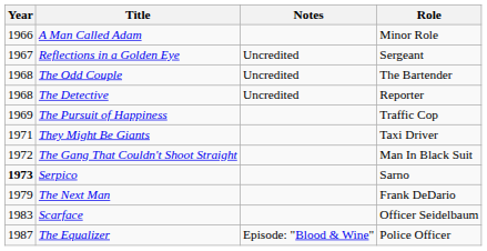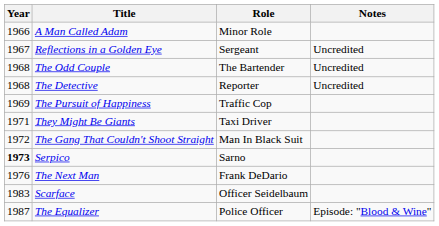columns swapped: Role <-> Notes
The Next Man | Year: 1979 -> 1976
